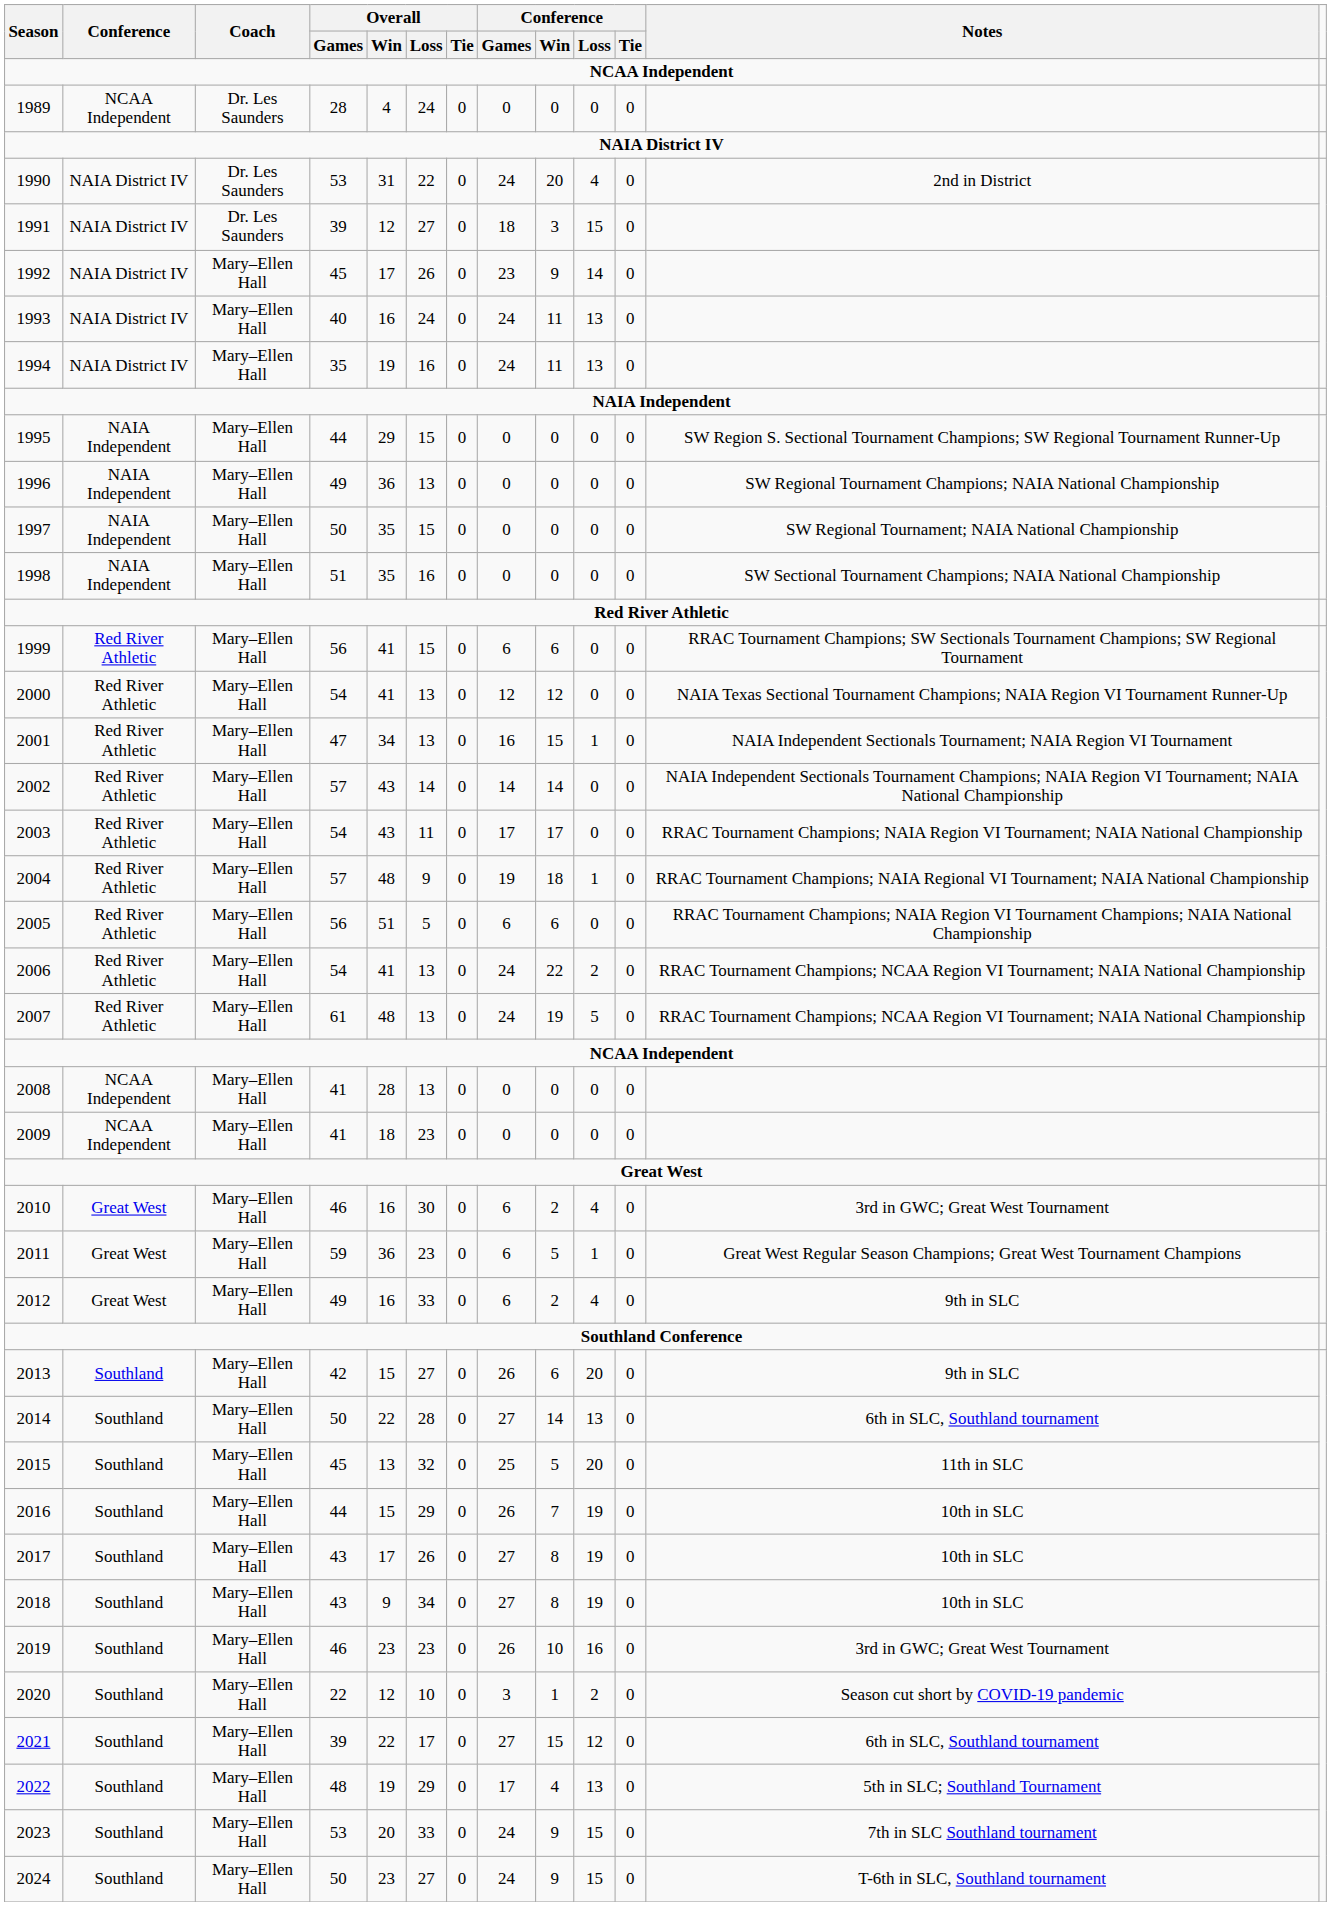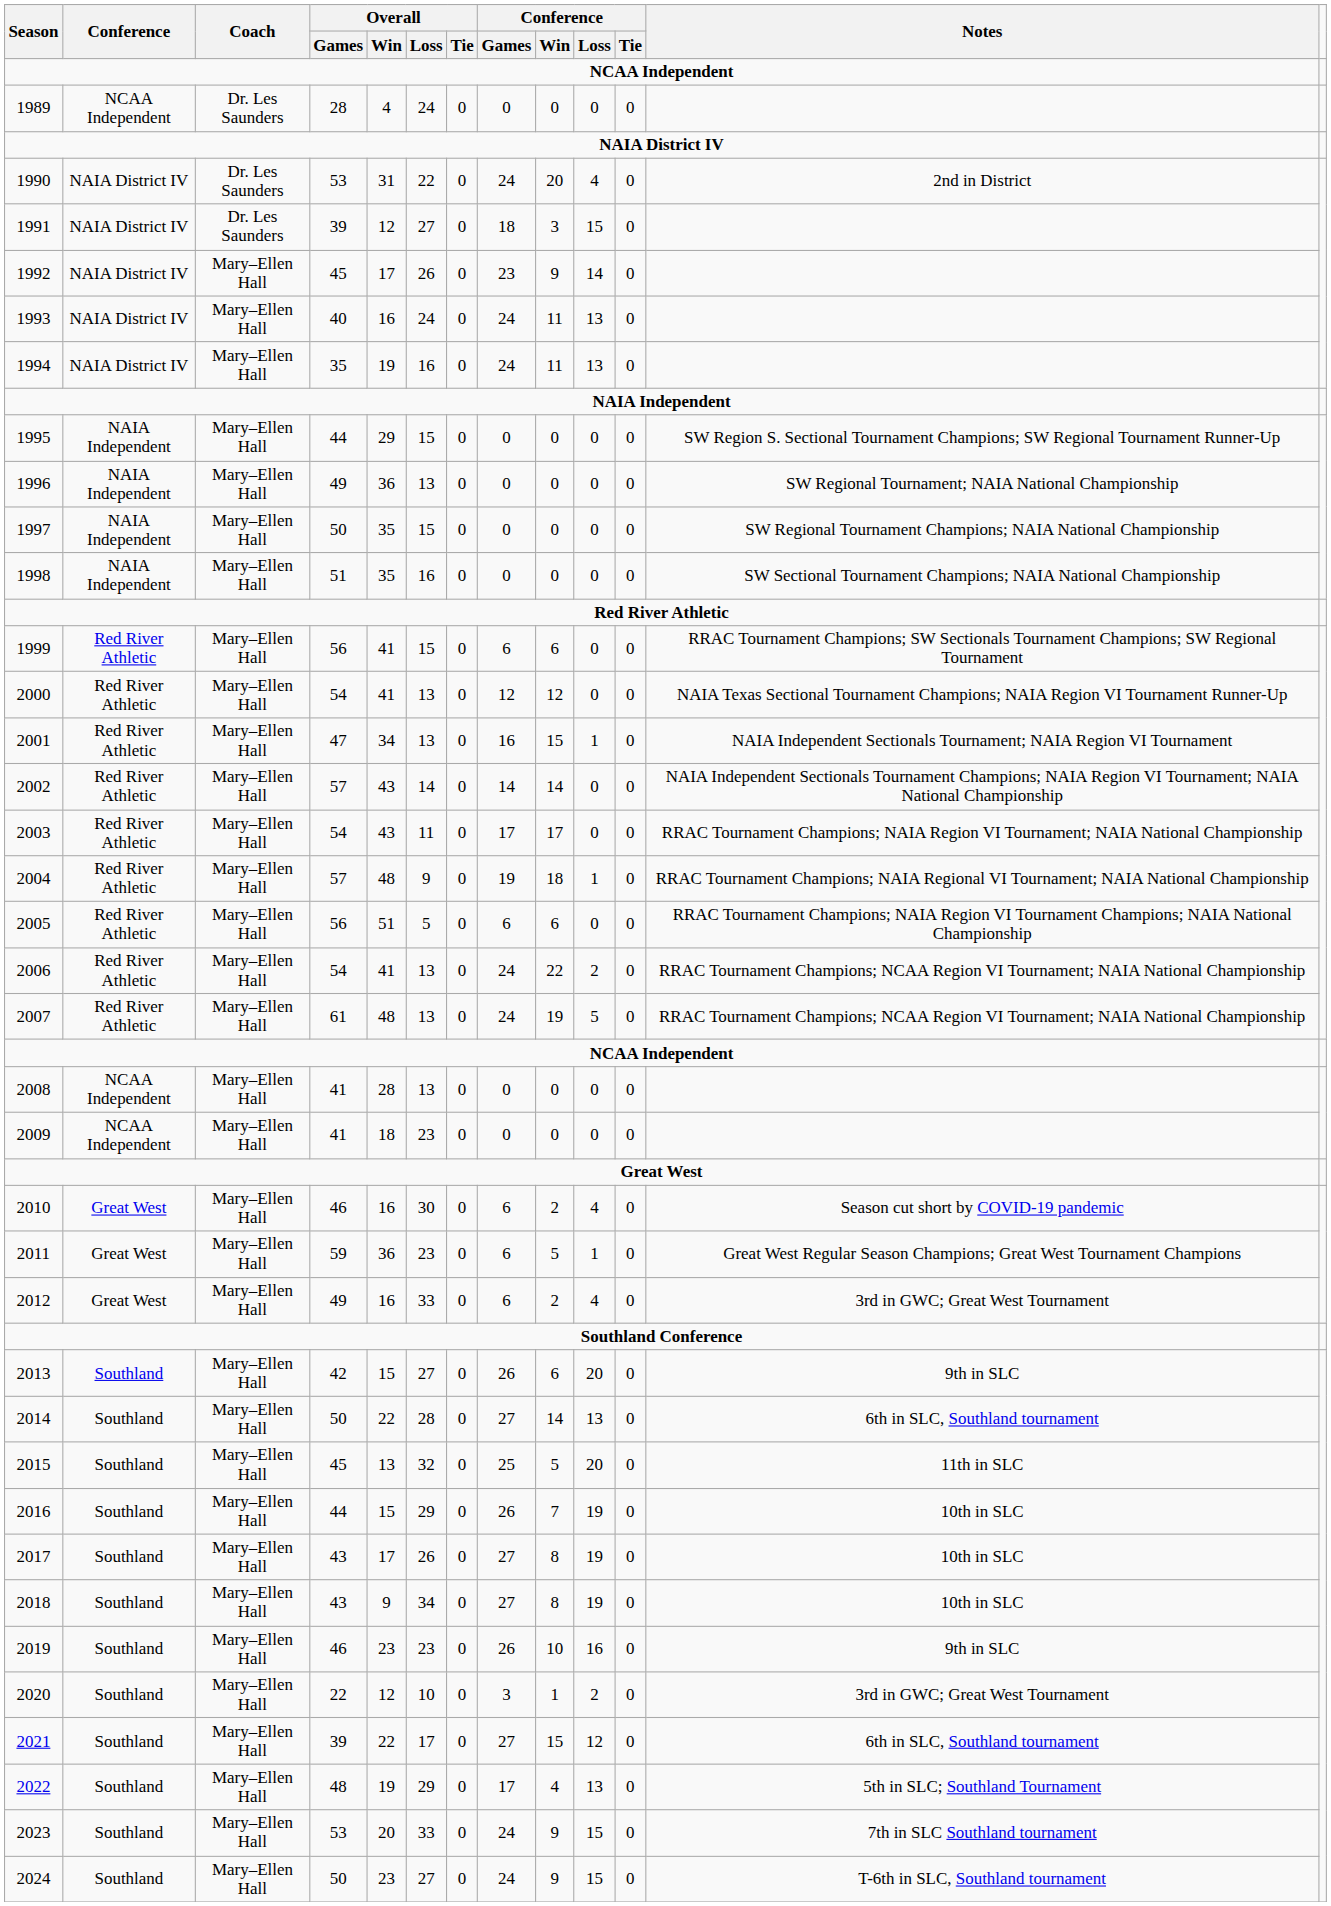1996 | Notes: SW Regional Tournament Champions; NAIA National Championship -> SW Regional Tournament; NAIA National Championship
1997 | Notes: SW Regional Tournament; NAIA National Championship -> SW Regional Tournament Champions; NAIA National Championship
2010 | Notes: 3rd in GWC; Great West Tournament -> Season cut short by COVID-19 pandemic
2012 | Notes: 9th in SLC -> 3rd in GWC; Great West Tournament
2019 | Notes: 3rd in GWC; Great West Tournament -> 9th in SLC
2020 | Notes: Season cut short by COVID-19 pandemic -> 3rd in GWC; Great West Tournament
